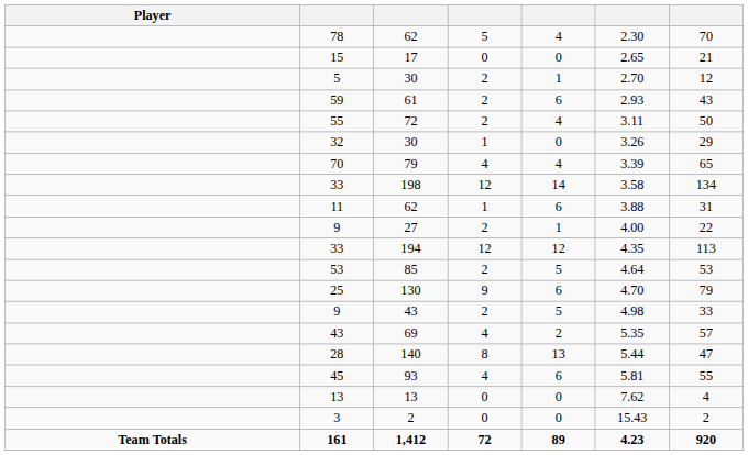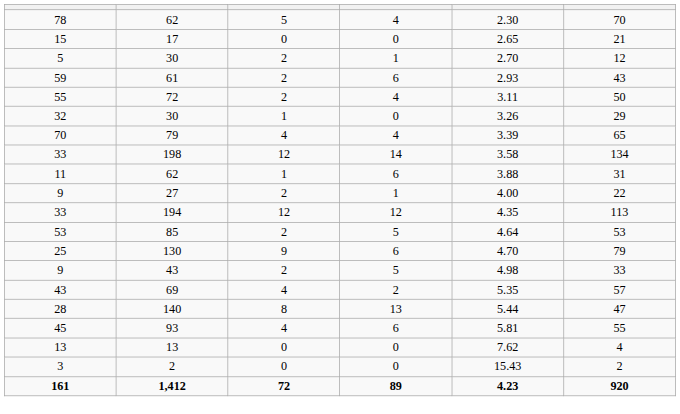- column: Player | Team Totals
